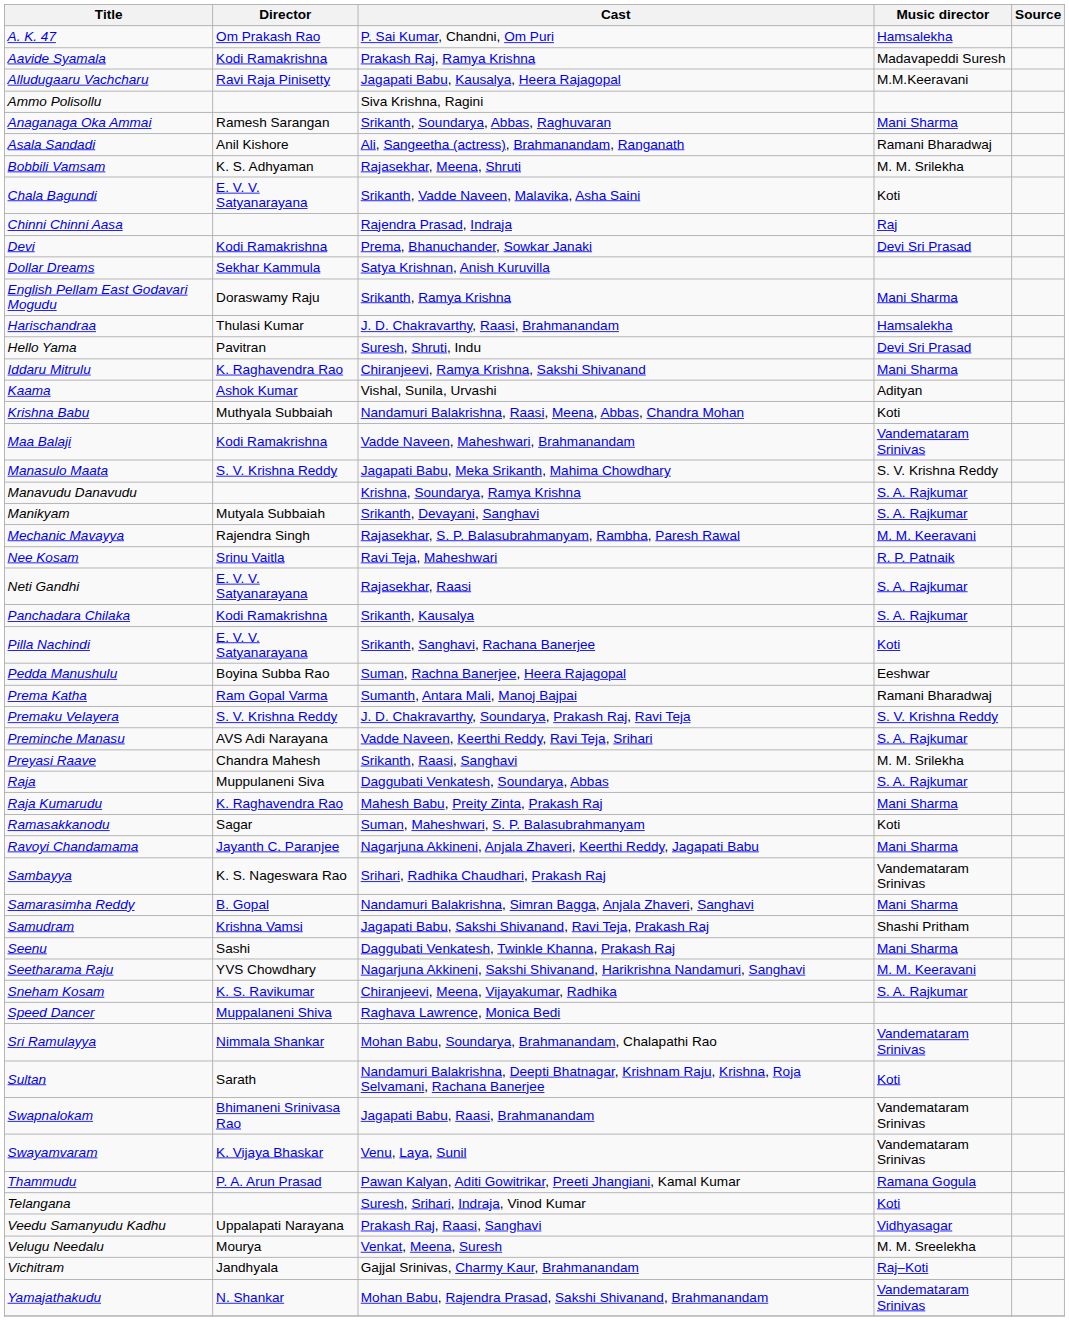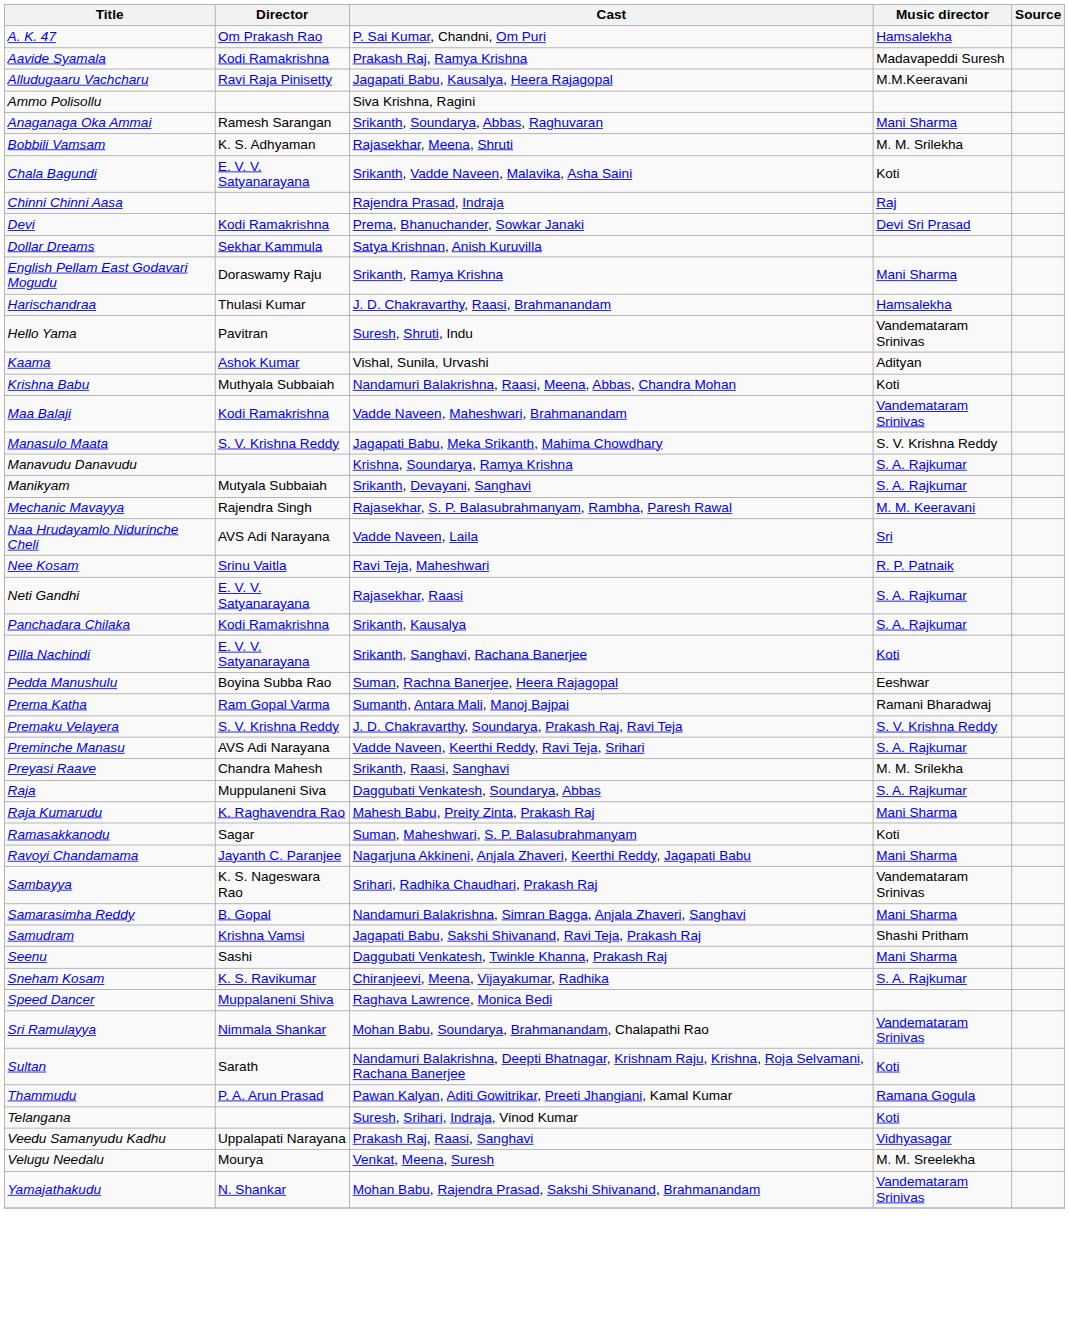- row: Asala Sandadi | Anil Kishore | Ali, Sangeetha (actress), Brahmanandam, Ranganath | Ramani Bharadwaj
Hello Yama | Music director: Devi Sri Prasad -> Vandemataram Srinivas
- row: Iddaru Mitrulu | K. Raghavendra Rao | Chiranjeevi, Ramya Krishna, Sakshi Shivanand | Mani Sharma
+ row: Naa Hrudayamlo Nidurinche Cheli | AVS Adi Narayana | Vadde Naveen, Laila | Sri
- row: Seetharama Raju | YVS Chowdhary | Nagarjuna Akkineni, Sakshi Shivanand, Harikrishna Nandamuri, Sanghavi | M. M. Keeravani
- row: Swapnalokam | Bhimaneni Srinivasa Rao | Jagapati Babu, Raasi, Brahmanandam | Vandemataram Srinivas
- row: Swayamvaram | K. Vijaya Bhaskar | Venu, Laya, Sunil | Vandemataram Srinivas
- row: Vichitram | Jandhyala | Gajjal Srinivas, Charmy Kaur, Brahmanandam | Raj–Koti
